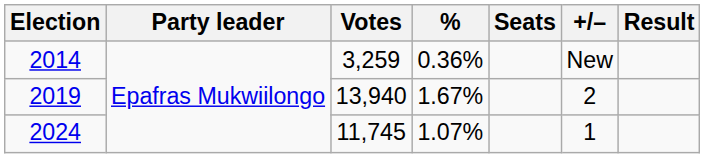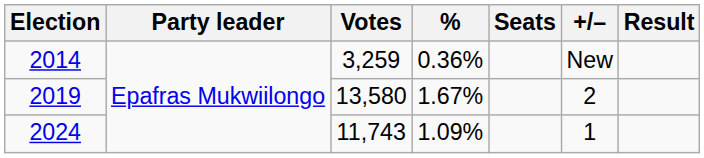2019 | Votes: 13,940 -> 13,580
2024 | Votes: 11,745 -> 11,743
2024 | %: 1.07% -> 1.09%
